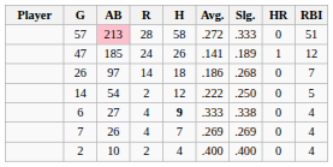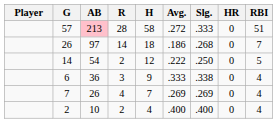- row: 47 | 185 | 24 | 26 | .141 | .189 | 1 | 12
6 | AB: 27 -> 36
6 | R: 4 -> 3
6 | H: bold -> normal
